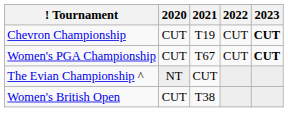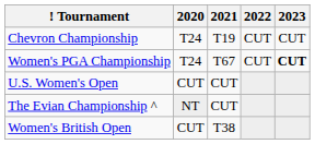Chevron Championship | 2020: CUT -> T24
Chevron Championship | 2023: bold -> normal
Women's PGA Championship | 2020: CUT -> T24
+ row: U.S. Women's Open | CUT | CUT
